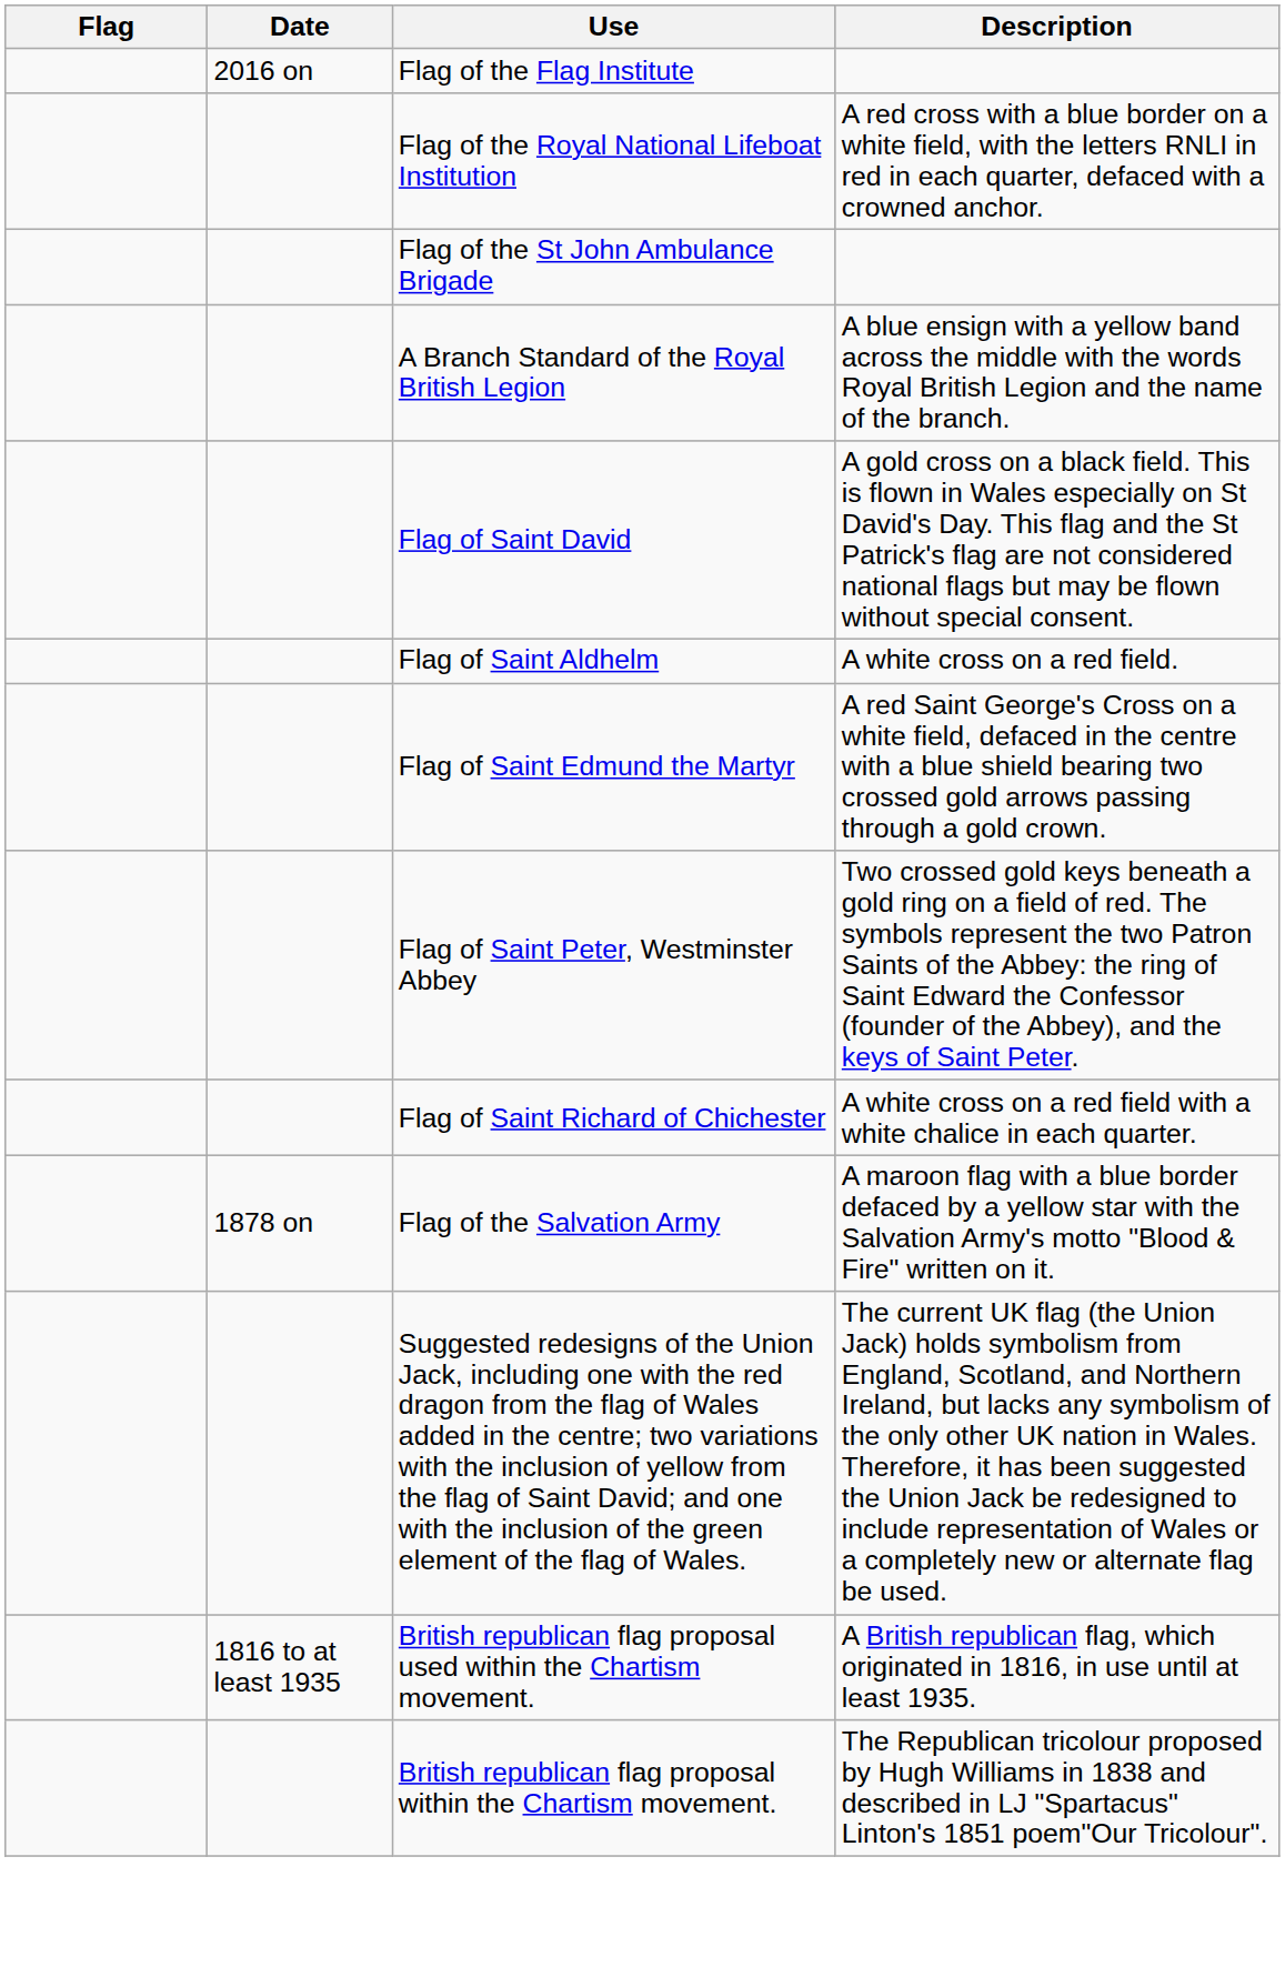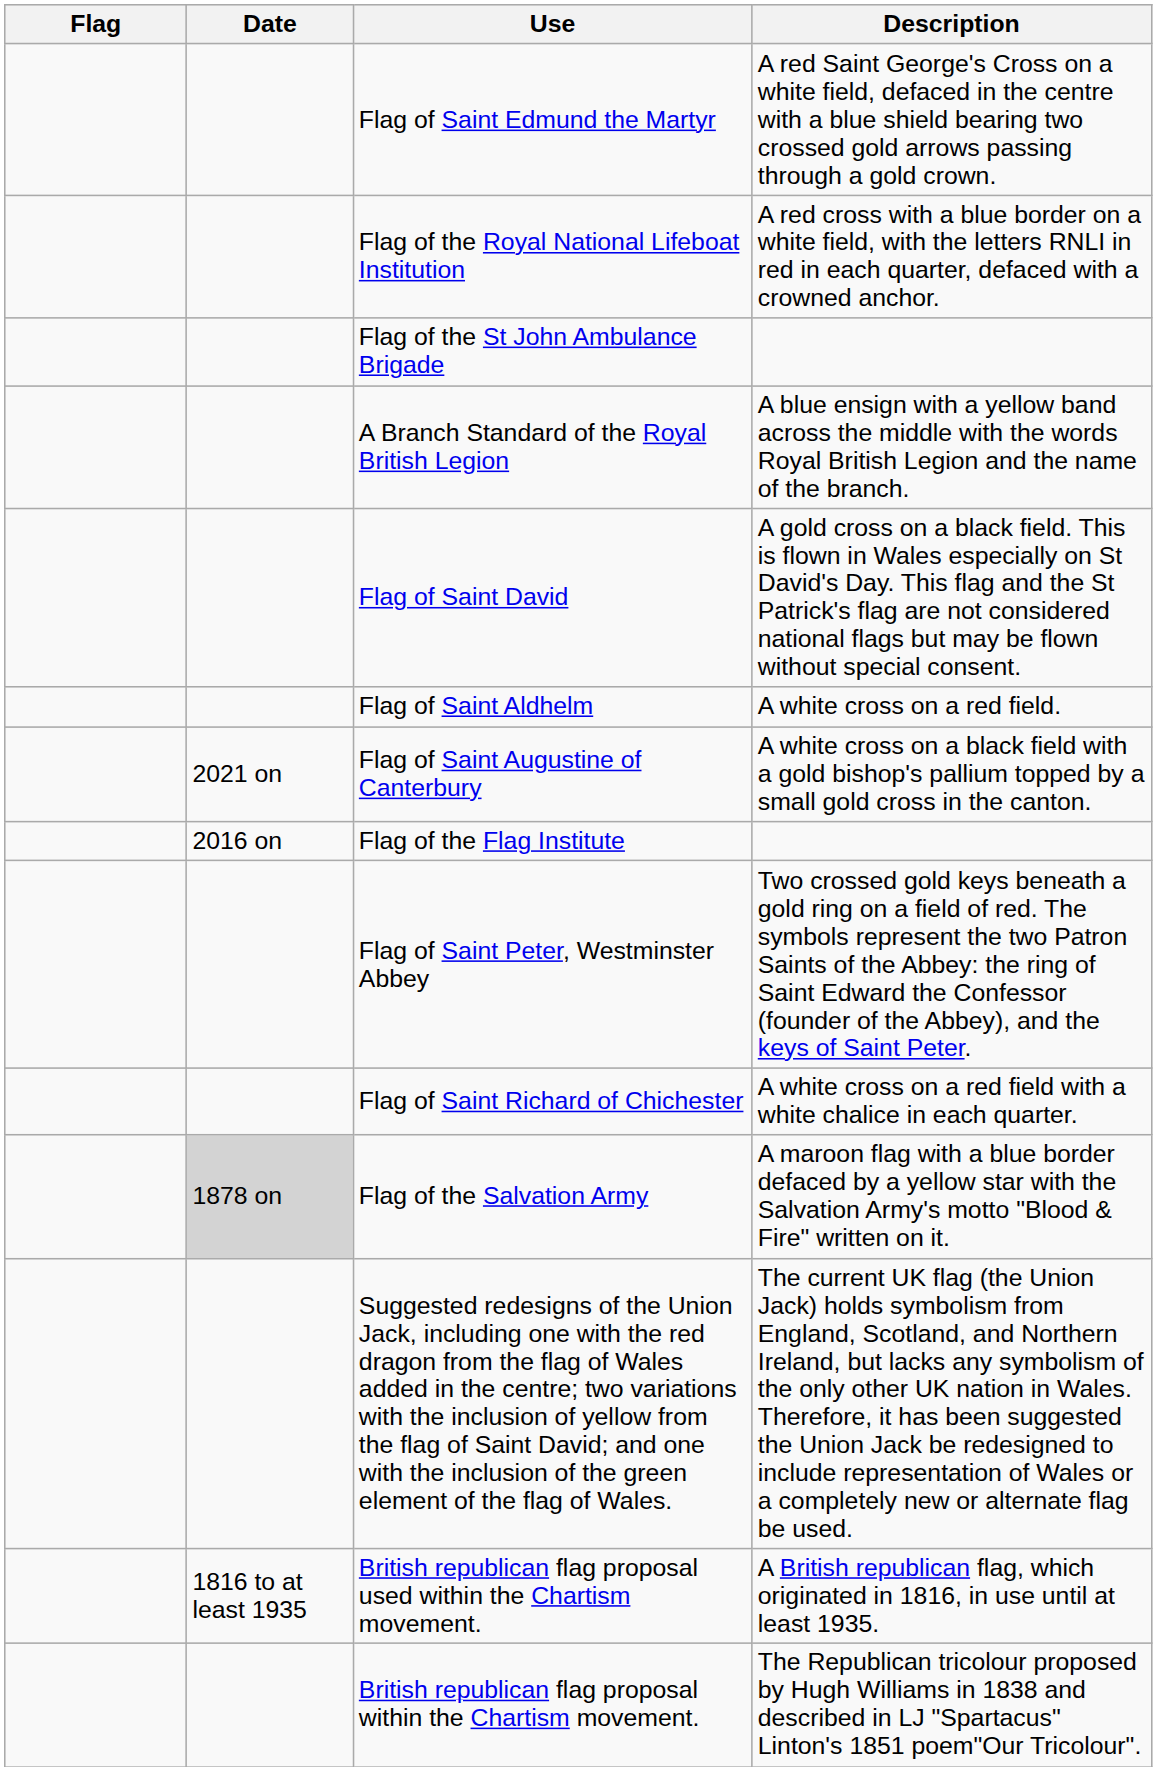rows swapped: Flag of the Flag Institute <-> Flag of Saint Edmund the Martyr
+ row: 2021 on | Flag of Saint Augustine of Canterbury | A white cross on a black field with a gold bishop's pallium topped by a small gold cross in the canton.
Flag of the Salvation Army | Date: no background -> lightgrey background
